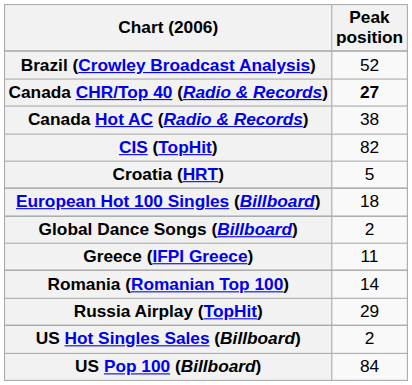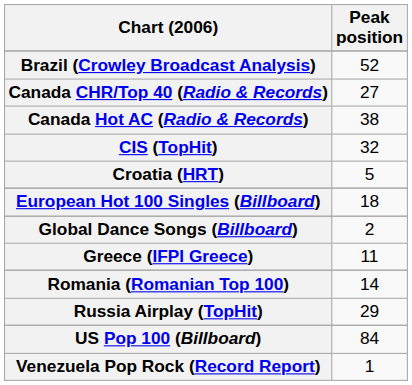Canada CHR/Top 40 (Radio & Records) | Peak position: bold -> normal
CIS (TopHit) | Peak position: 82 -> 32
- row: US Hot Singles Sales (Billboard) | 2
+ row: Venezuela Pop Rock (Record Report) | 1
